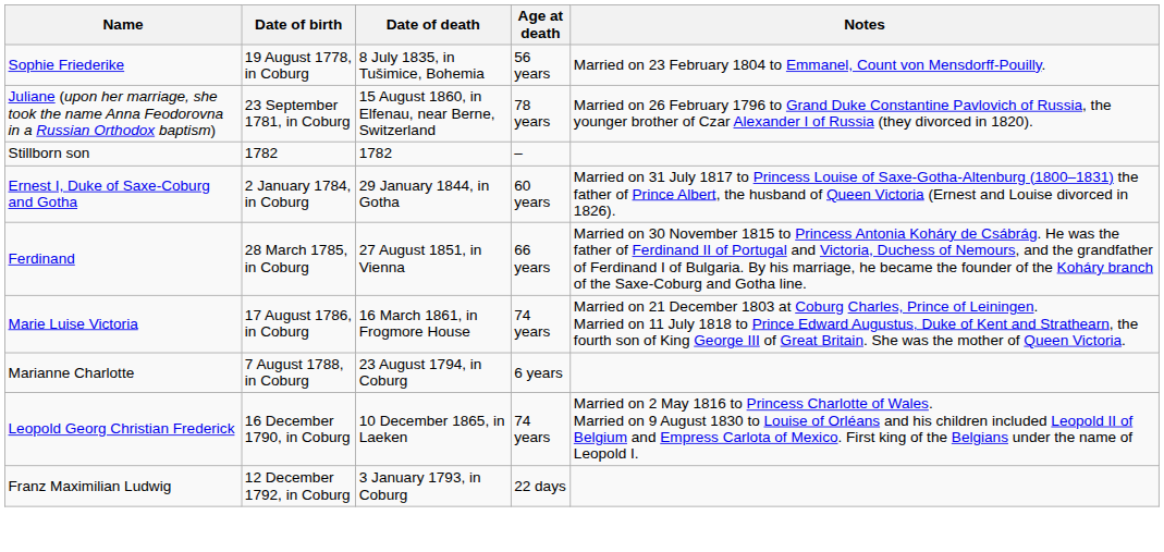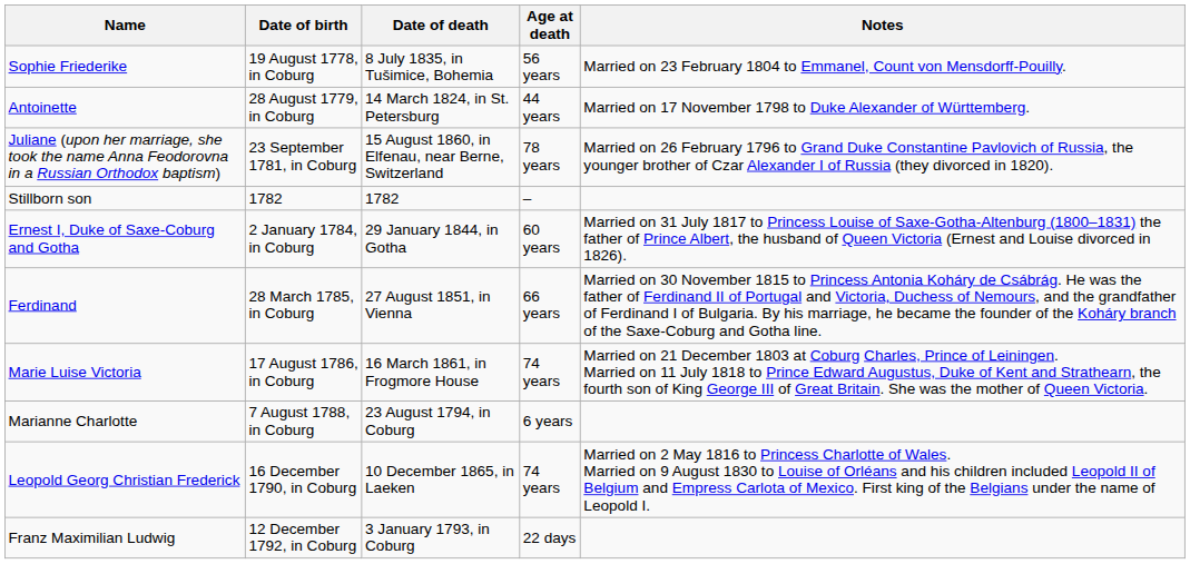+ row: Antoinette | 28 August 1779, in Coburg | 14 March 1824, in St. Petersburg | 44 years | Married on 17 November 1798 to Duke Alexander of Württemberg.
